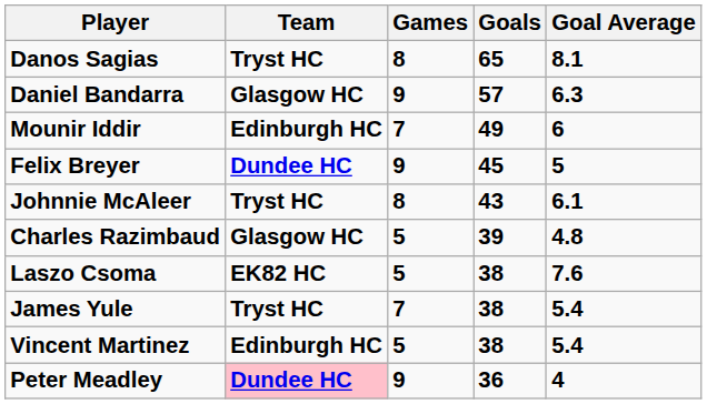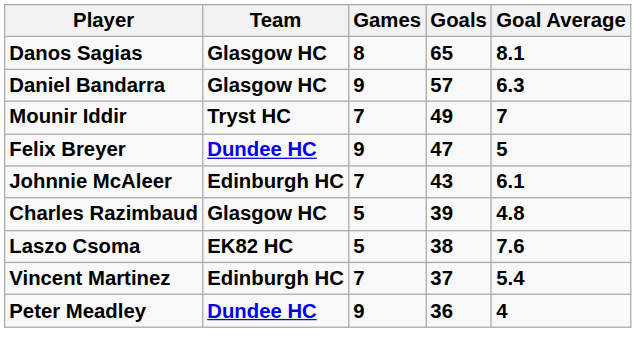Danos Sagias | Team: Tryst HC -> Glasgow HC
Mounir Iddir | Team: Edinburgh HC -> Tryst HC
Mounir Iddir | Goal Average: 6 -> 7
Felix Breyer | Goals: 45 -> 47
Johnnie McAleer | Team: Tryst HC -> Edinburgh HC
Johnnie McAleer | Games: 8 -> 7
- row: James Yule | Tryst HC | 7 | 38 | 5.4
Vincent Martinez | Games: 5 -> 7
Vincent Martinez | Goals: 38 -> 37
Peter Meadley | Team: pink background -> no background
